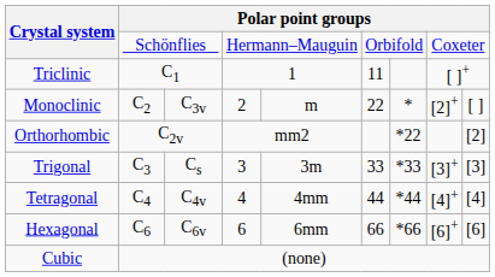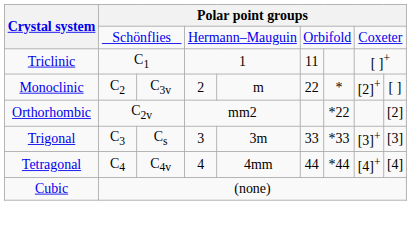- row: Hexagonal | C6 | C6v | 6 | 6mm | 66 | *66 | [6]+ | [6]
